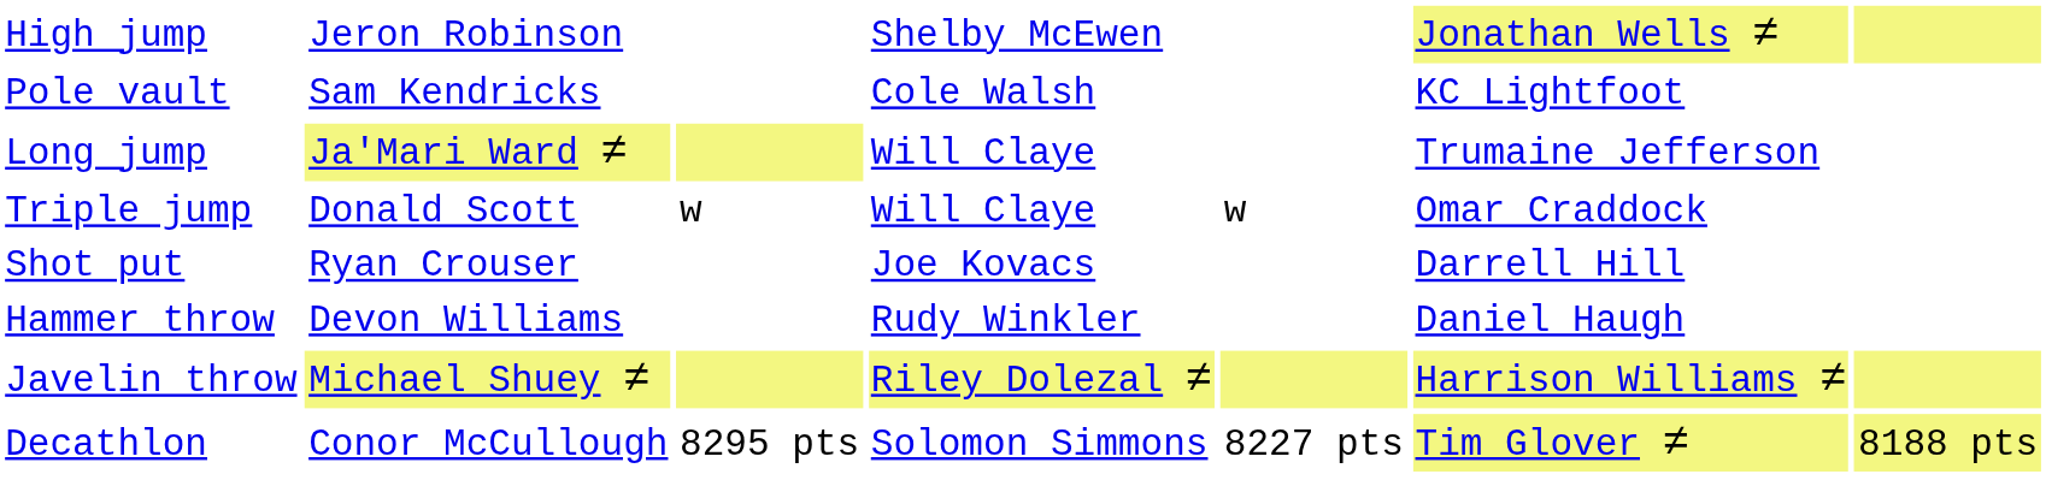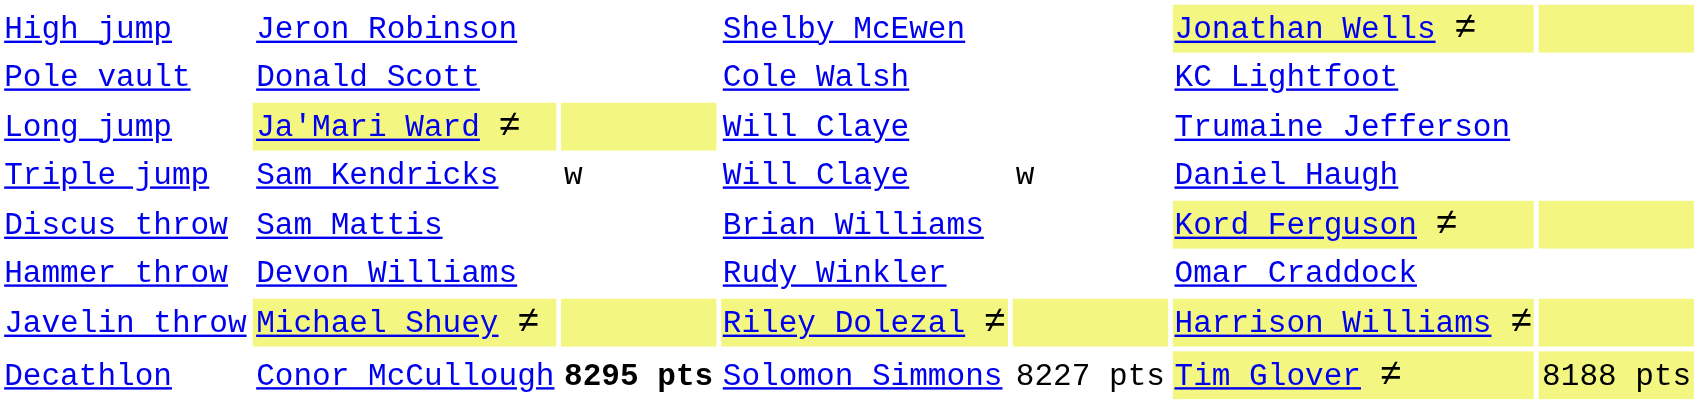Pole vault | column 2: Sam Kendricks -> Donald Scott
Triple jump | column 2: Donald Scott -> Sam Kendricks
Triple jump | column 6: Omar Craddock -> Daniel Haugh
- row: Shot put | Ryan Crouser | Joe Kovacs | Darrell Hill
+ row: Discus throw | Sam Mattis | Brian Williams | Kord Ferguson ≠
Hammer throw | column 6: Daniel Haugh -> Omar Craddock
Decathlon | column 3: normal -> bold
